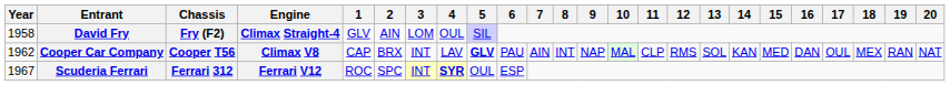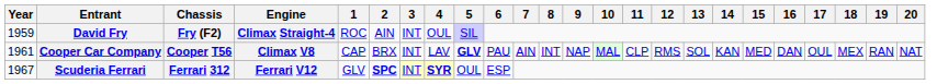David Fry | Year: 1958 -> 1959
David Fry | 1: GLV -> ROC
David Fry | 3: LOM -> INT
Cooper Car Company | Year: 1962 -> 1961
Scuderia Ferrari | 1: ROC -> GLV
Scuderia Ferrari | 2: normal -> bold
